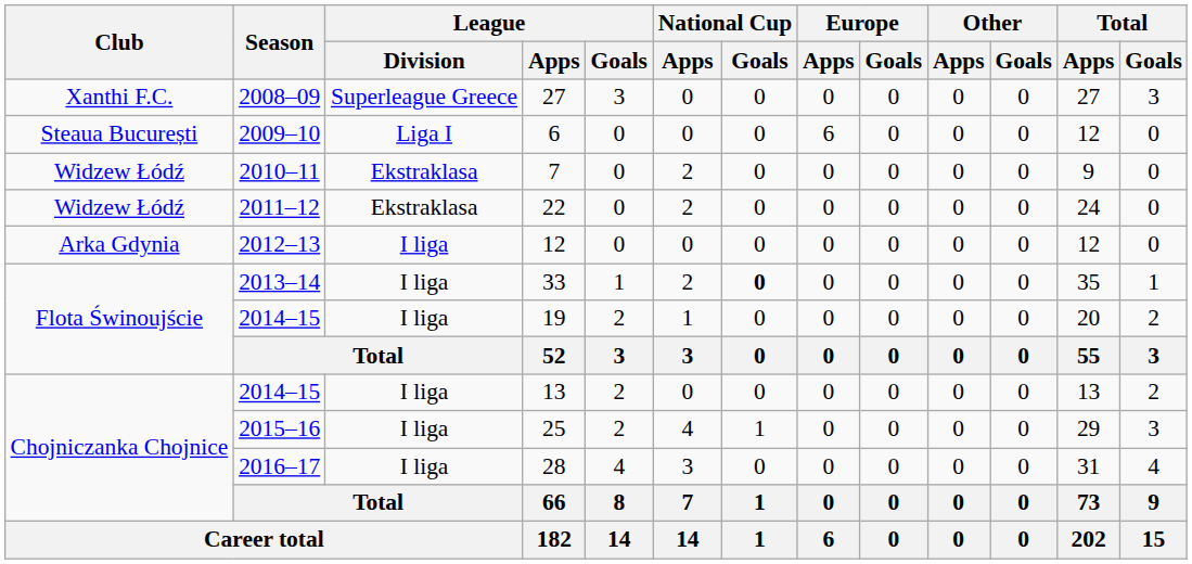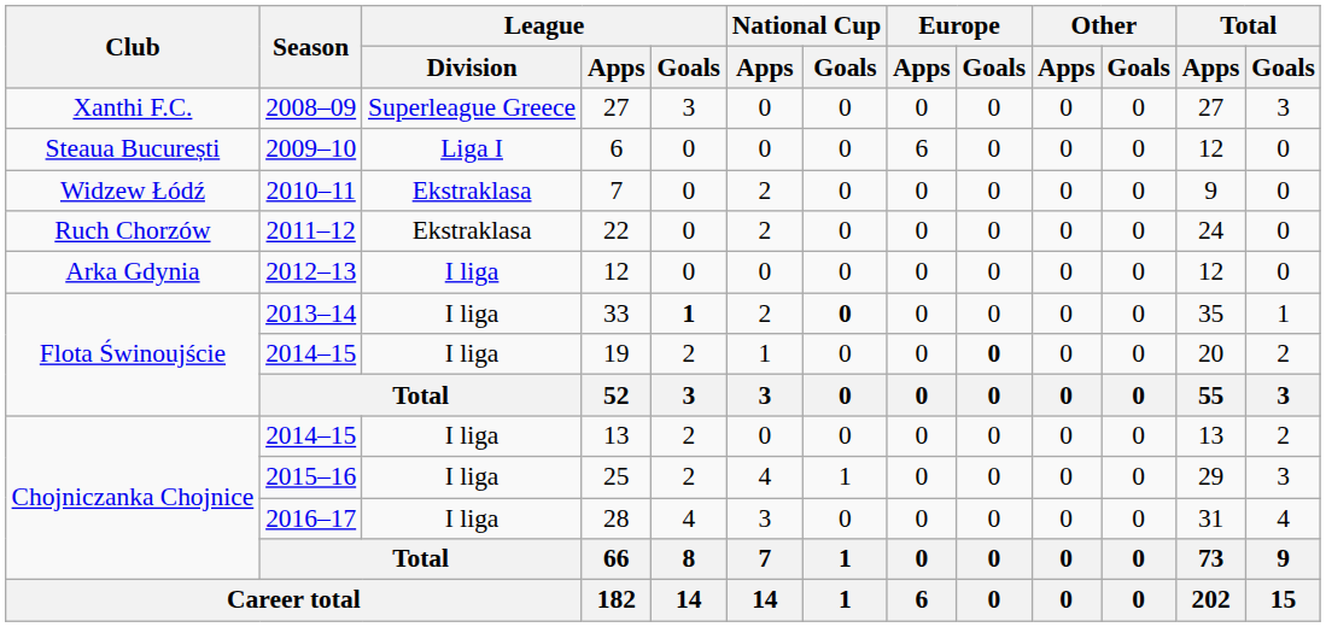22 | Club: Widzew Łódź -> Ruch Chorzów
33 | League / Goals: normal -> bold
19 | Europe / Goals: normal -> bold
